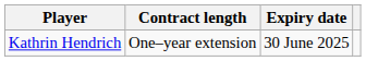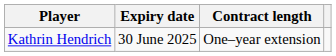columns swapped: Contract length <-> Expiry date
